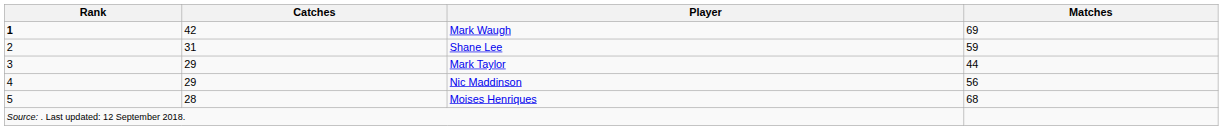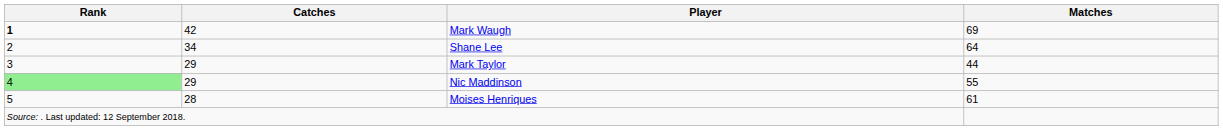Shane Lee | Catches: 31 -> 34
Shane Lee | Matches: 59 -> 64
Nic Maddinson | Rank: no background -> lightgreen background
Nic Maddinson | Matches: 56 -> 55
Moises Henriques | Matches: 68 -> 61
